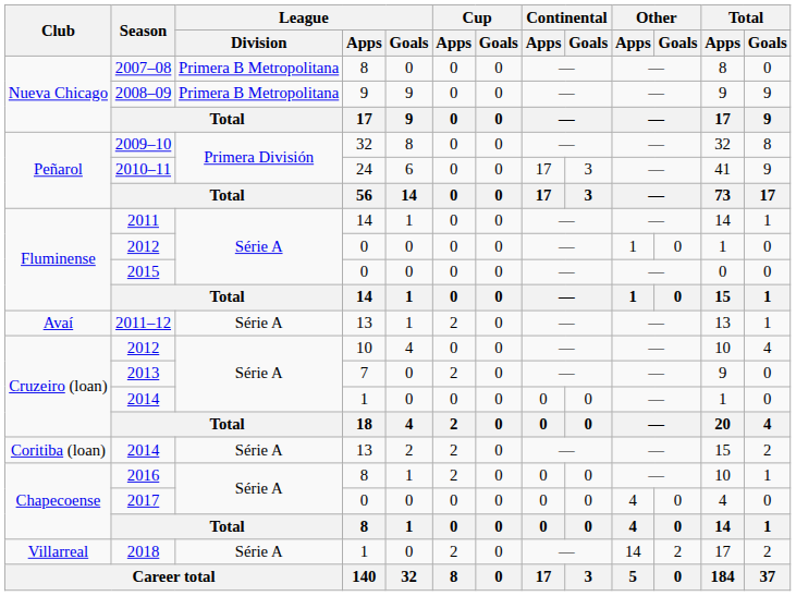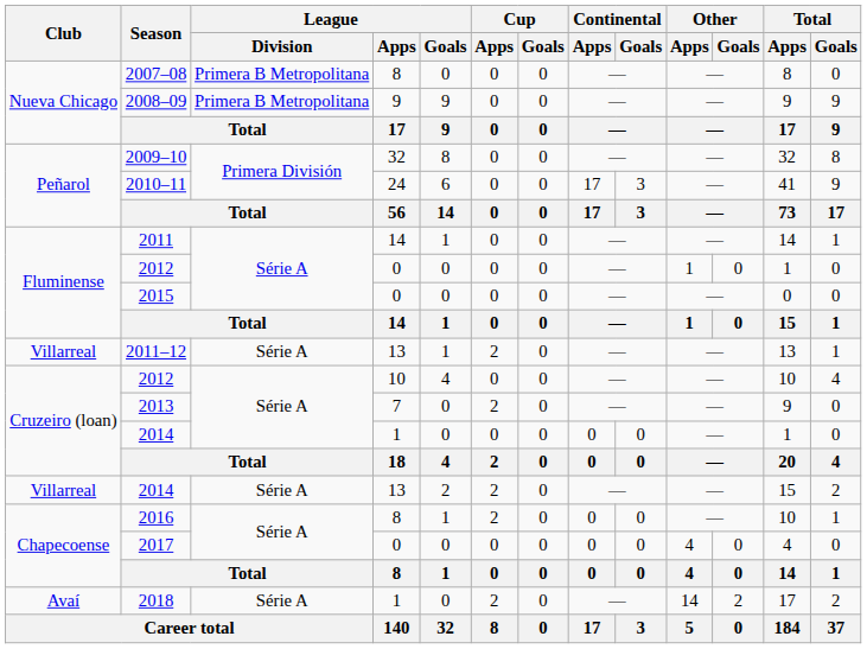2011–12 | Club: Avaí -> Villarreal
2014 / 13 | Club: Coritiba (loan) -> Villarreal
2018 | Club: Villarreal -> Avaí
